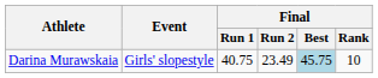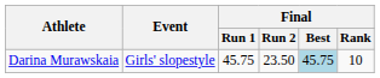Darina Murawskaia | Final / Run 1: 40.75 -> 45.75
Darina Murawskaia | Final / Run 2: 23.49 -> 23.50
